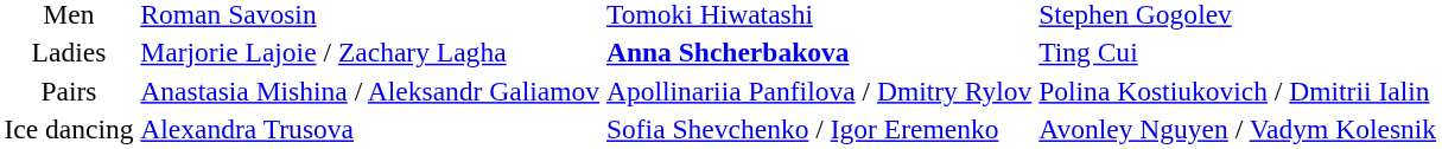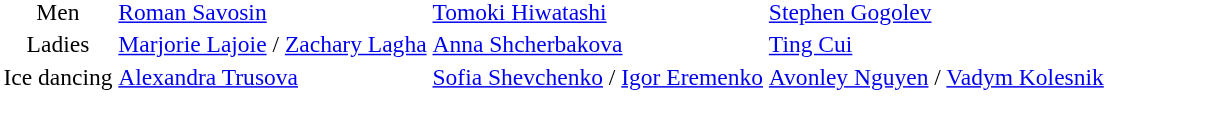Ladies | column 3: bold -> normal
- row: Pairs | Anastasia Mishina / Aleksandr Galiamov | Apollinariia Panfilova / Dmitry Rylov | Polina Kostiukovich / Dmitrii Ialin
